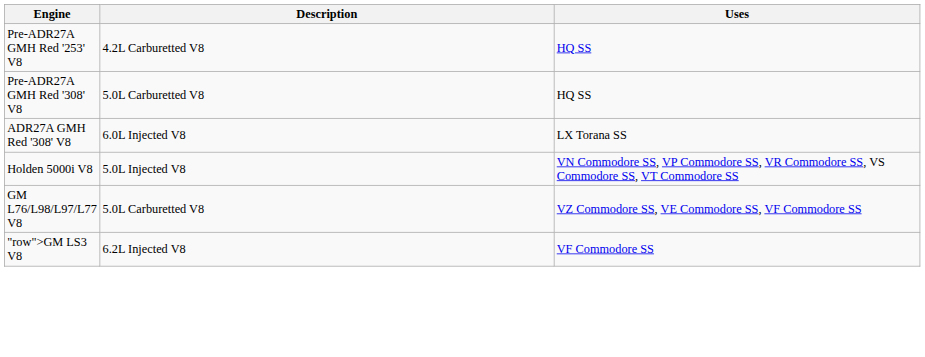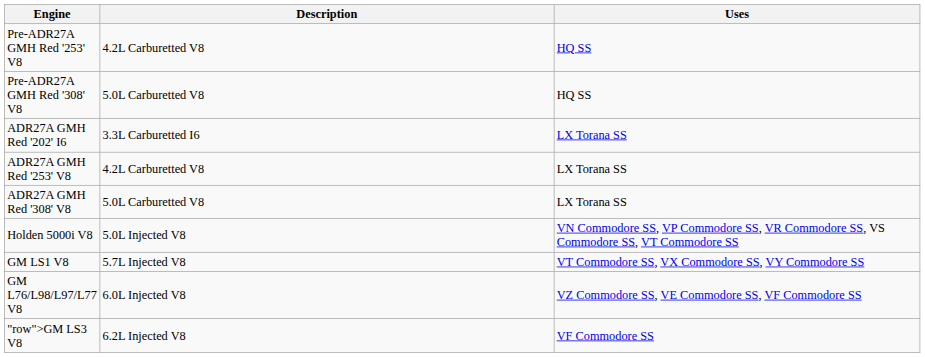+ row: ADR27A GMH Red '202' I6 | 3.3L Carburetted I6 | LX Torana SS
+ row: ADR27A GMH Red '253' V8 | 4.2L Carburetted V8 | LX Torana SS
ADR27A GMH Red '308' V8 | Description: 6.0L Injected V8 -> 5.0L Carburetted V8
+ row: GM LS1 V8 | 5.7L Injected V8 | VT Commodore SS, VX Commodore SS, VY Commodore SS
GM L76/L98/L97/L77 V8 | Description: 5.0L Carburetted V8 -> 6.0L Injected V8
